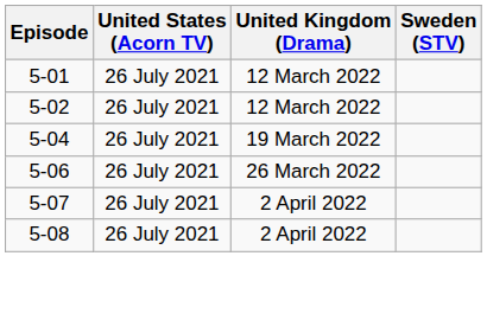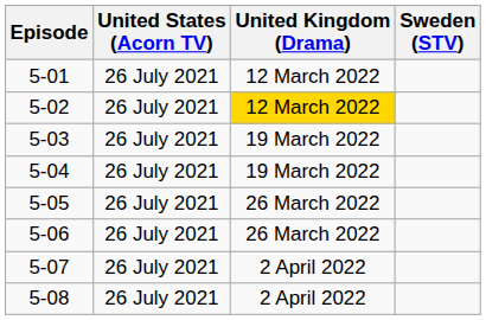5-02 | United Kingdom (Drama): no background -> gold background
+ row: 5-03 | 26 July 2021 | 19 March 2022
+ row: 5-05 | 26 July 2021 | 26 March 2022
